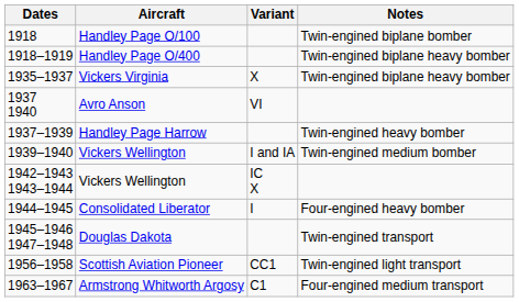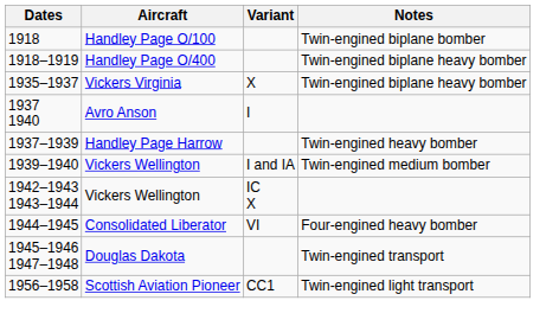Avro Anson | Variant: VI -> I
Consolidated Liberator | Variant: I -> VI
- row: 1963–1967 | Armstrong Whitworth Argosy | C1 | Four-engined medium transport
